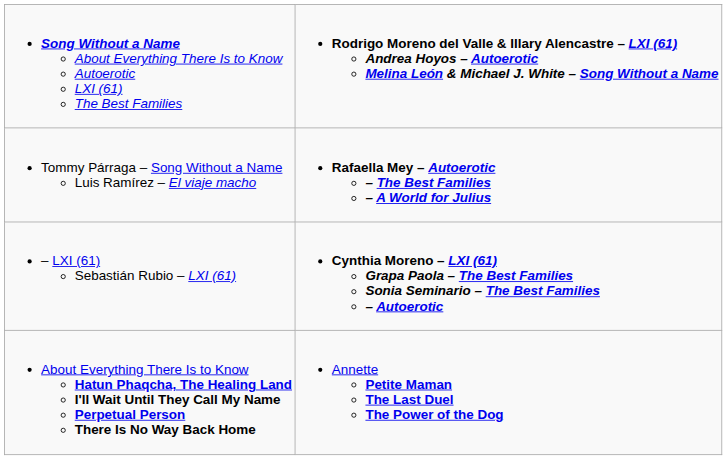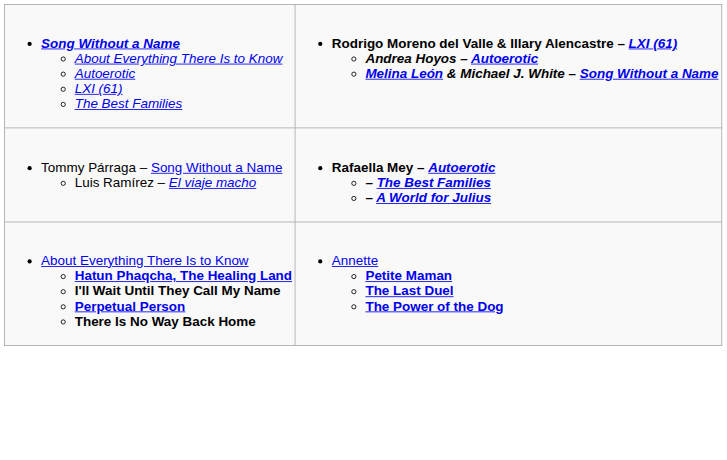- row: – LXI (61) Sebastián Rubio – LXI (61) | Cynthia Moreno – LXI (61) Grapa Paola – The Best Families Sonia Seminario – The Best Families – Autoerotic
